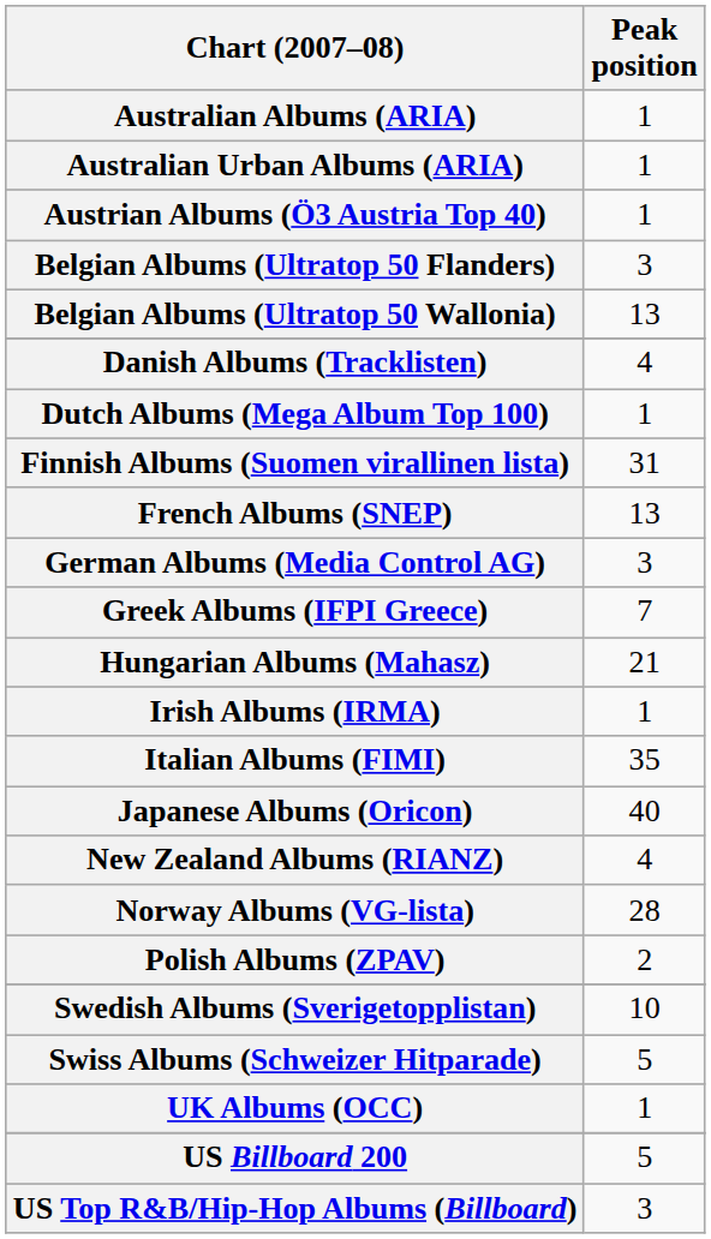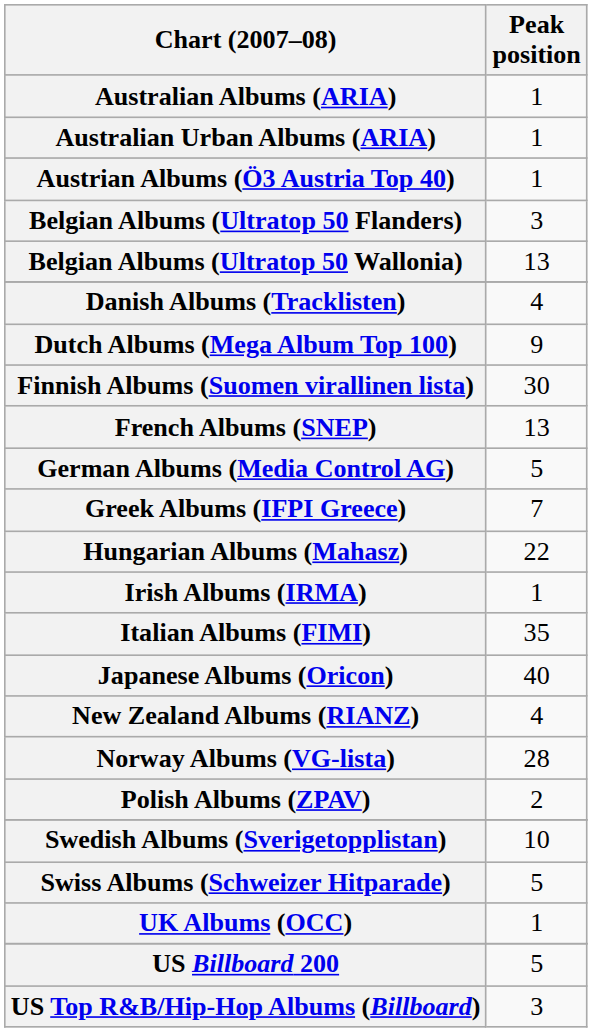Dutch Albums (Mega Album Top 100) | Peak position: 1 -> 9
Finnish Albums (Suomen virallinen lista) | Peak position: 31 -> 30
German Albums (Media Control AG) | Peak position: 3 -> 5
Hungarian Albums (Mahasz) | Peak position: 21 -> 22
